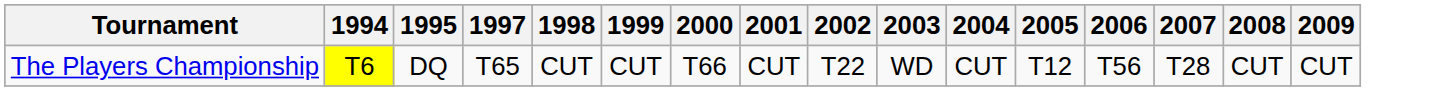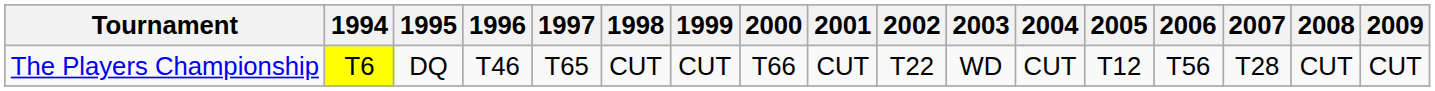+ column: 1996 | T46
